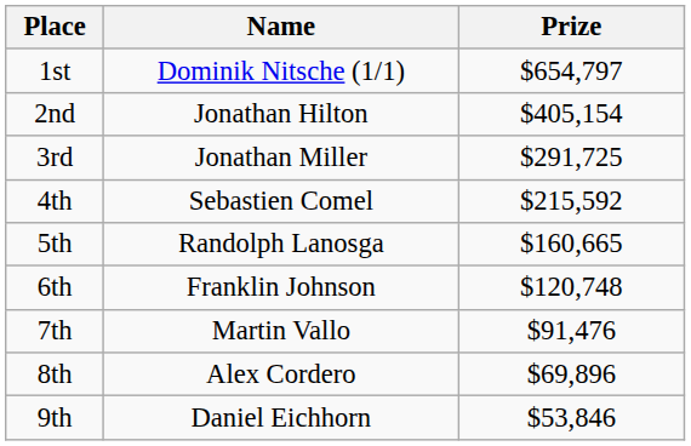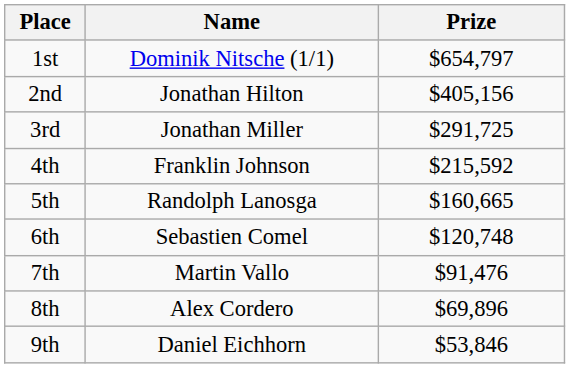2nd | Prize: $405,154 -> $405,156
4th | Name: Sebastien Comel -> Franklin Johnson
6th | Name: Franklin Johnson -> Sebastien Comel
